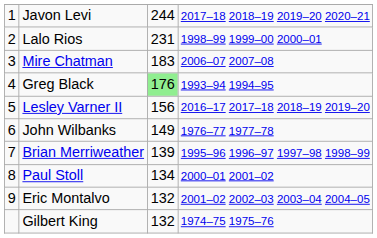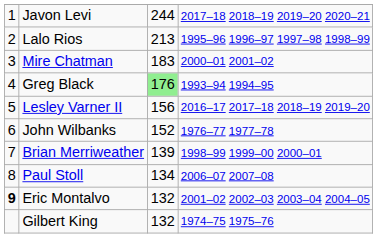Lalo Rios | column 3: 231 -> 213
Lalo Rios | column 4: 1998–99 1999–00 2000–01 -> 1995–96 1996–97 1997–98 1998–99
Mire Chatman | column 4: 2006–07 2007–08 -> 2000–01 2001–02
John Wilbanks | column 3: 149 -> 152
Brian Merriweather | column 4: 1995–96 1996–97 1997–98 1998–99 -> 1998–99 1999–00 2000–01
Paul Stoll | column 4: 2000–01 2001–02 -> 2006–07 2007–08
Eric Montalvo | column 1: normal -> bold
